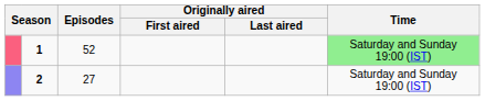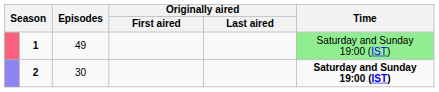1 | Episodes: 52 -> 49
2 | Episodes: 27 -> 30
2 | Time: normal -> bold
